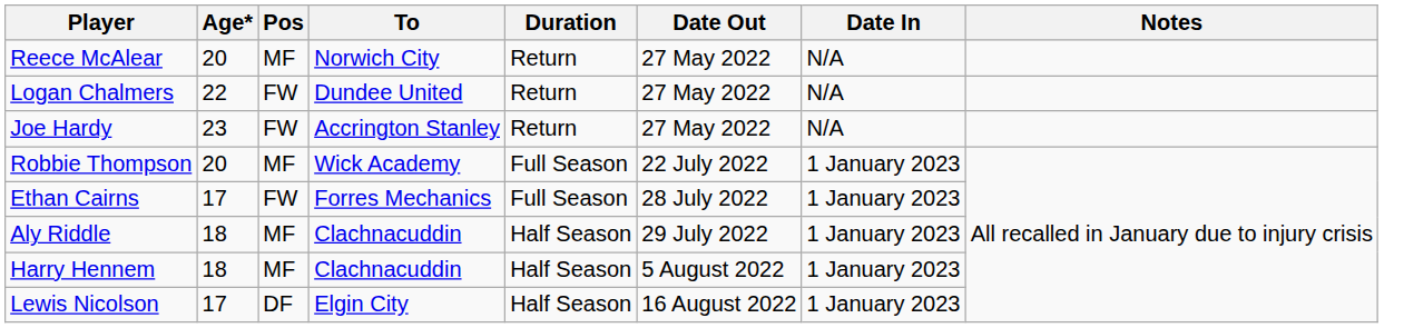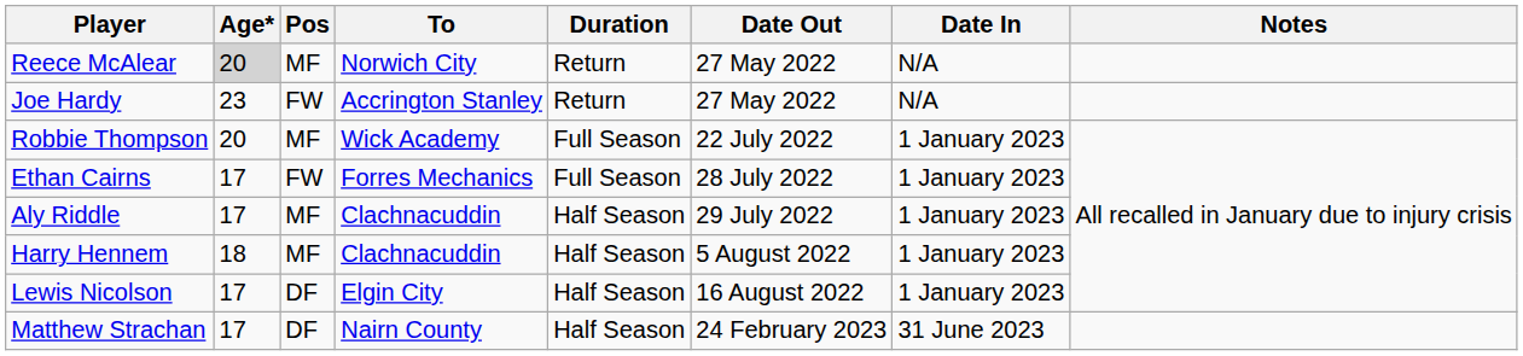Reece McAlear | Age*: no background -> lightgrey background
- row: Logan Chalmers | 22 | FW | Dundee United | Return | 27 May 2022 | N/A
Aly Riddle | Age*: 18 -> 17
+ row: Matthew Strachan | 17 | DF | Nairn County | Half Season | 24 February 2023 | 31 June 2023
